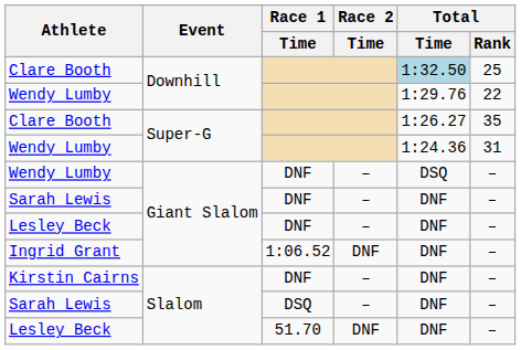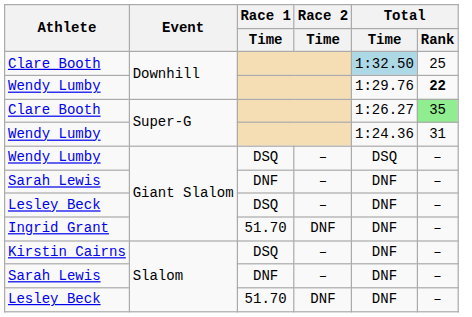Wendy Lumby / Downhill | Total / Rank: normal -> bold
Clare Booth / Super-G | Total / Rank: no background -> lightgreen background
Wendy Lumby / Giant Slalom | Race 1 / Time: DNF -> DSQ
Lesley Beck / Giant Slalom | Race 1 / Time: DNF -> DSQ
Ingrid Grant | Race 1 / Time: 1:06.52 -> 51.70
Kirstin Cairns | Race 1 / Time: DNF -> DSQ
Sarah Lewis / Slalom | Race 1 / Time: DSQ -> DNF
